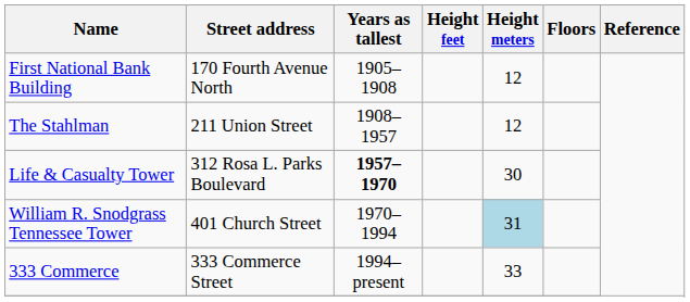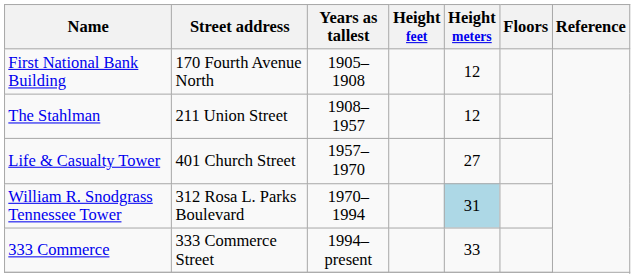Life & Casualty Tower | Street address: 312 Rosa L. Parks Boulevard -> 401 Church Street
Life & Casualty Tower | Years as tallest: bold -> normal
Life & Casualty Tower | Height meters: 30 -> 27
William R. Snodgrass Tennessee Tower | Street address: 401 Church Street -> 312 Rosa L. Parks Boulevard
